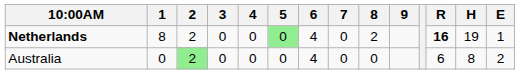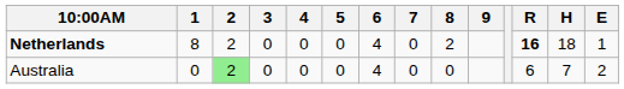Netherlands | 5: lightgreen background -> no background
Netherlands | H: 19 -> 18
Australia | H: 8 -> 7
